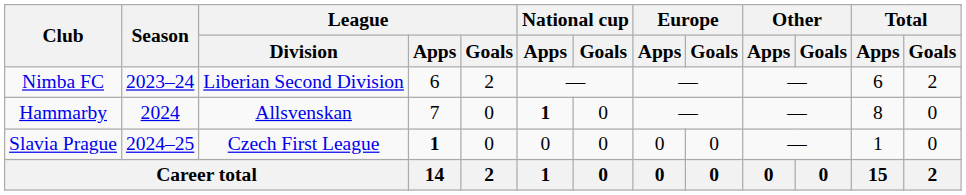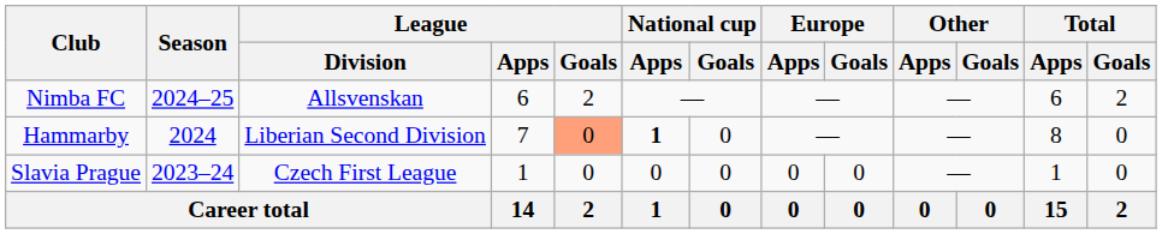Nimba FC | Season: 2023–24 -> 2024–25
Nimba FC | League / Division: Liberian Second Division -> Allsvenskan
Hammarby | League / Division: Allsvenskan -> Liberian Second Division
Hammarby | League / Goals: no background -> lightsalmon background
Slavia Prague | Season: 2024–25 -> 2023–24
Slavia Prague | League / Apps: bold -> normal
